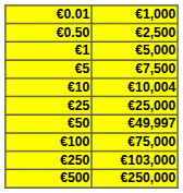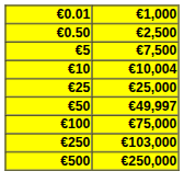- row: €1 | €5,000
